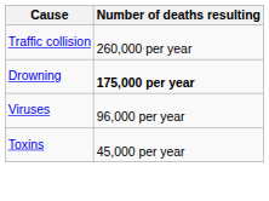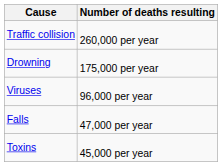Drowning | Number of deaths resulting: bold -> normal
+ row: Falls | 47,000 per year
